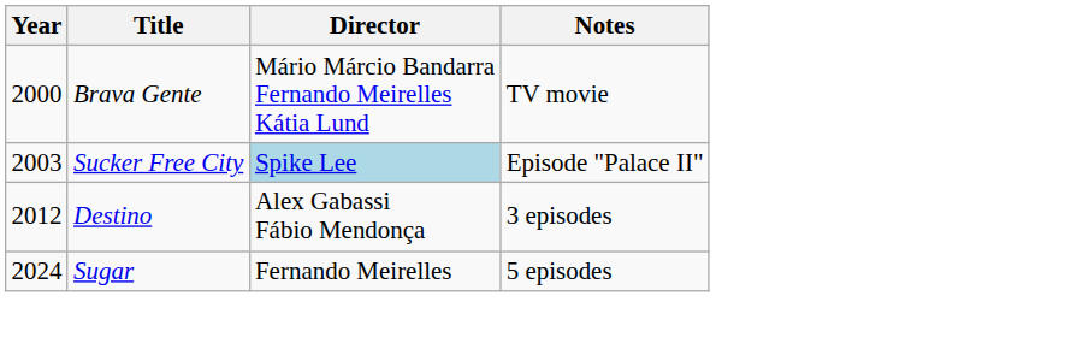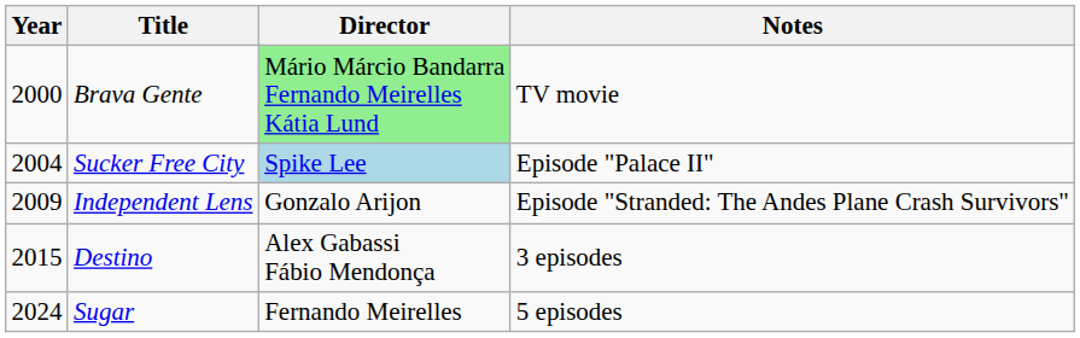Brava Gente | Director: no background -> lightgreen background
Sucker Free City | Year: 2003 -> 2004
+ row: 2009 | Independent Lens | Gonzalo Arijon | Episode "Stranded: The Andes Plane Crash Survivors"
Destino | Year: 2012 -> 2015
